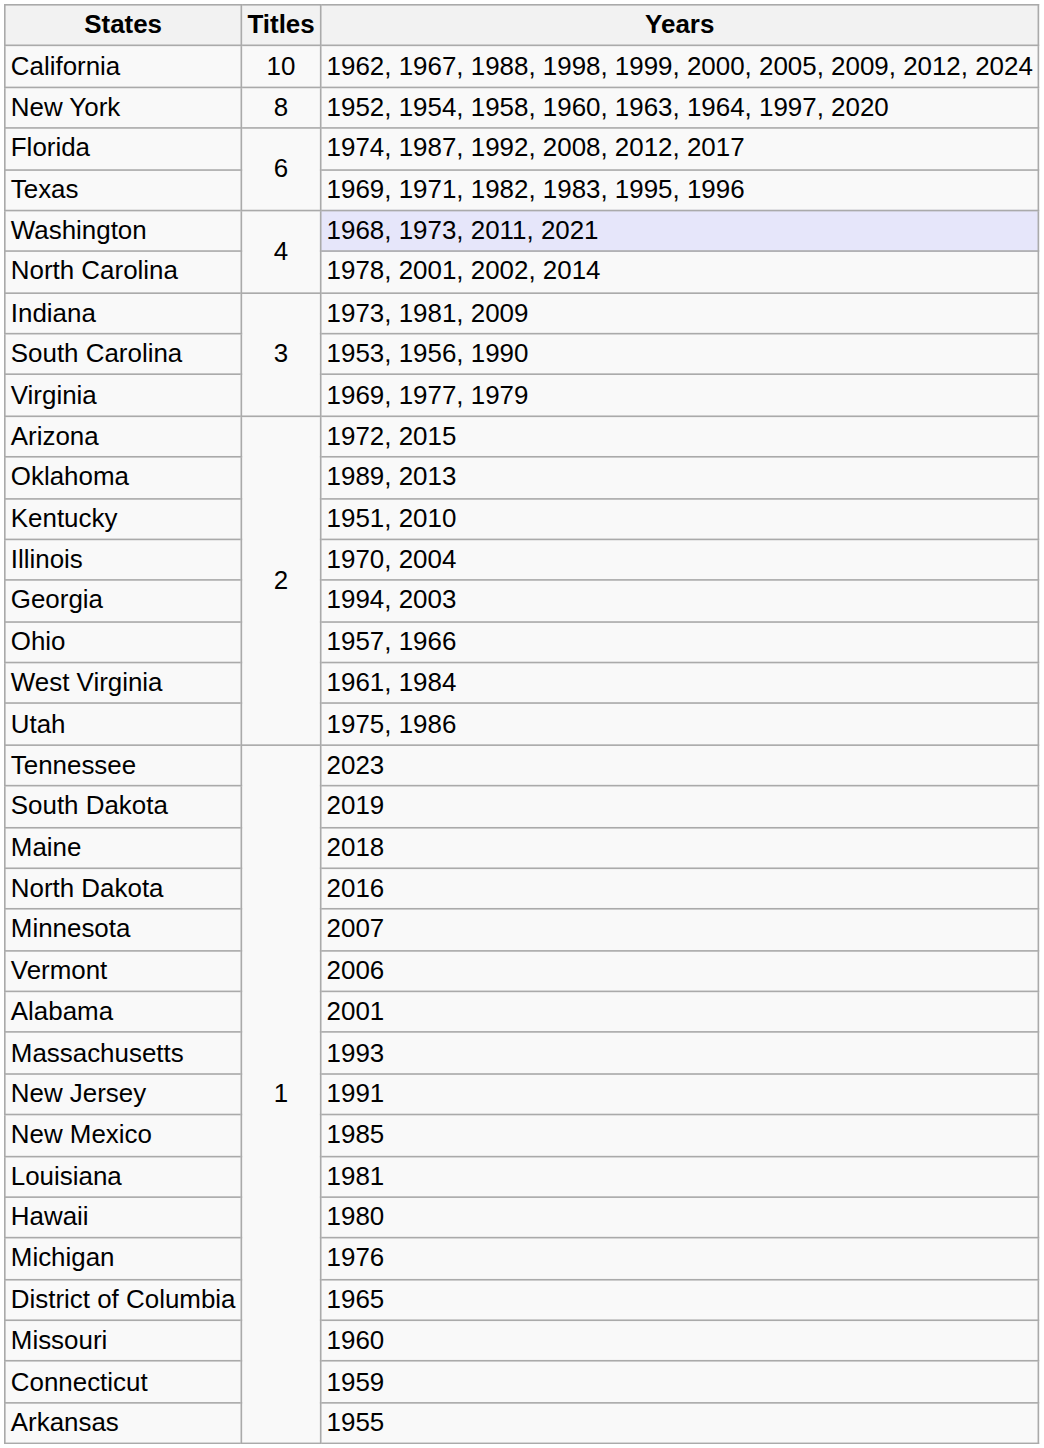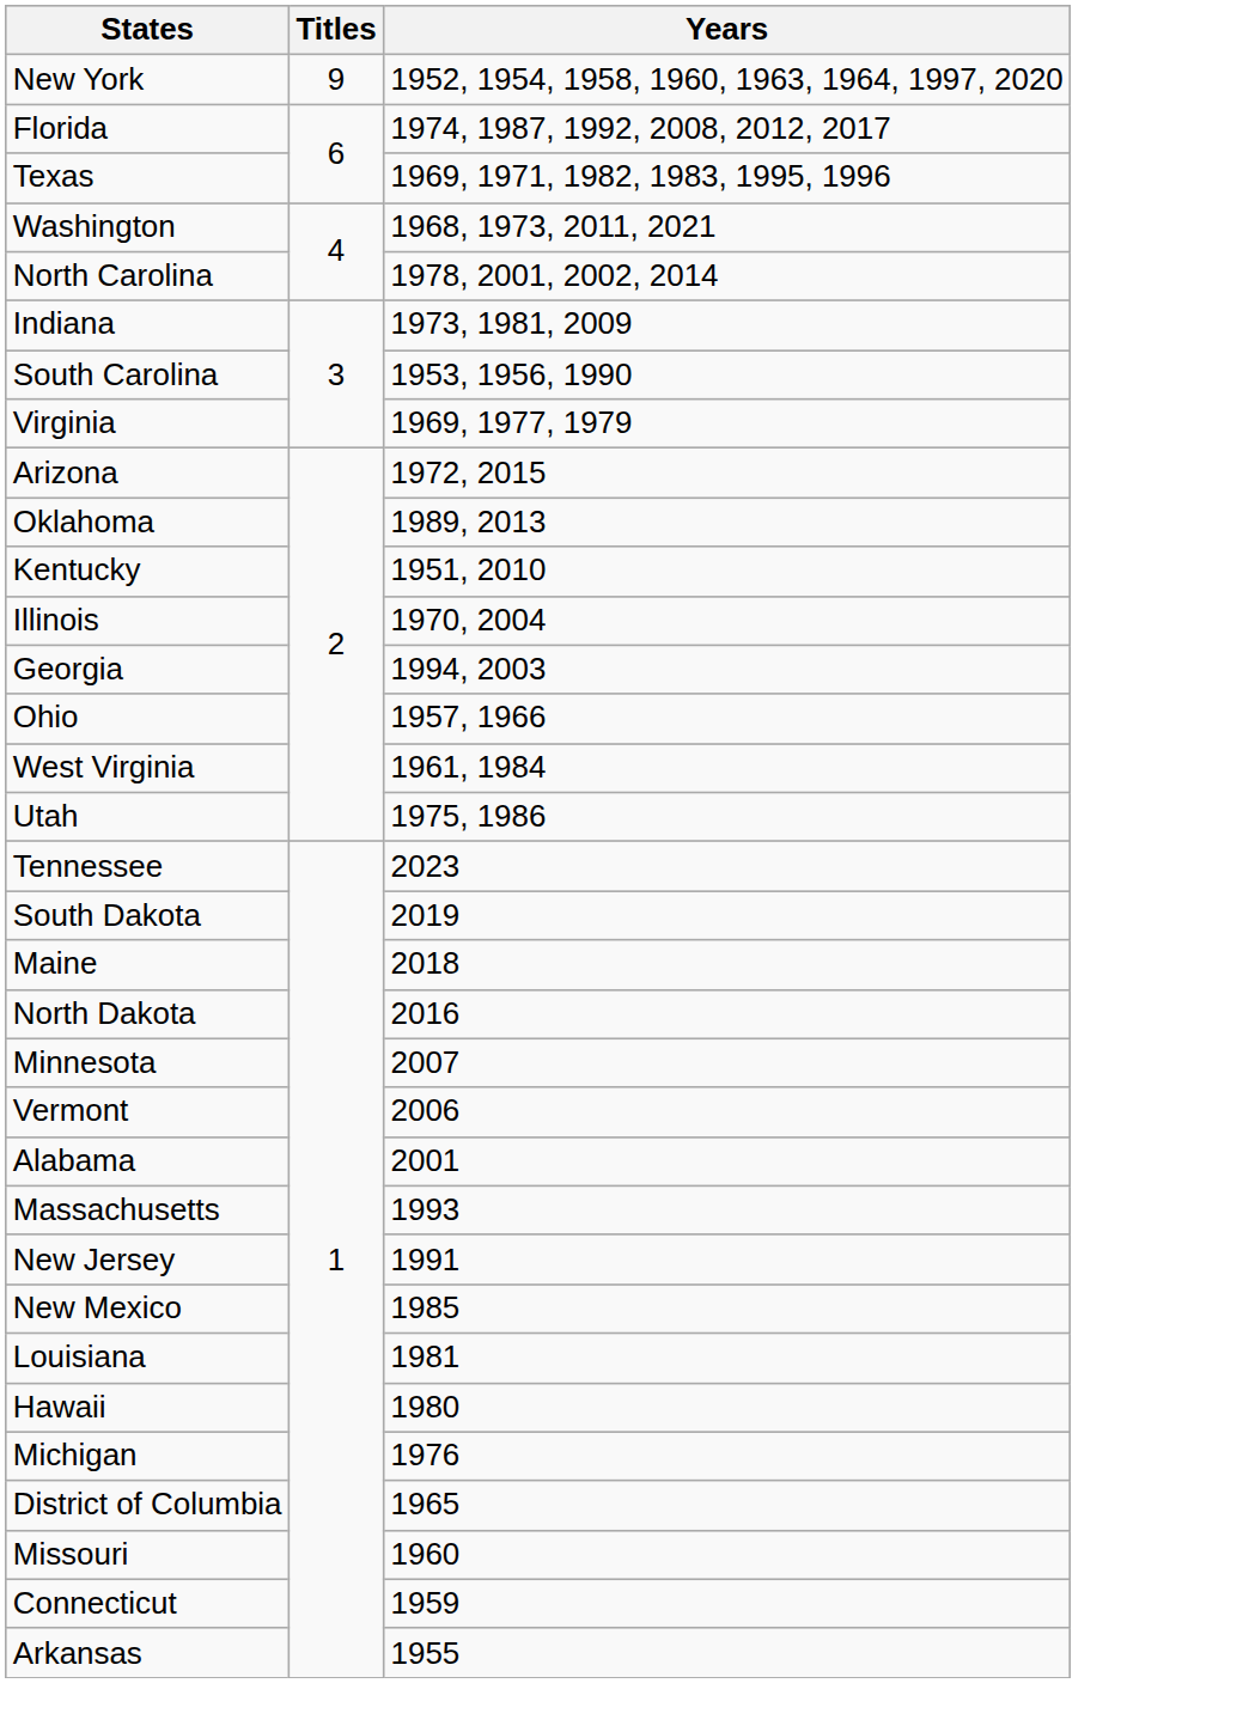- row: California | 10 | 1962, 1967, 1988, 1998, 1999, 2000, 2005, 2009, 2012, 2024
New York | Titles: 8 -> 9
Washington | Years: lavender background -> no background
